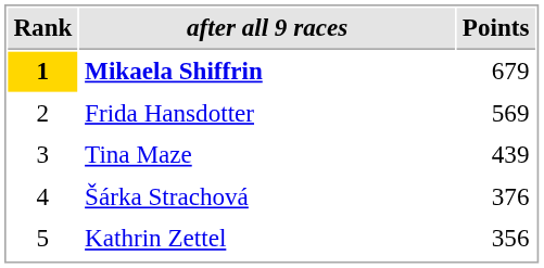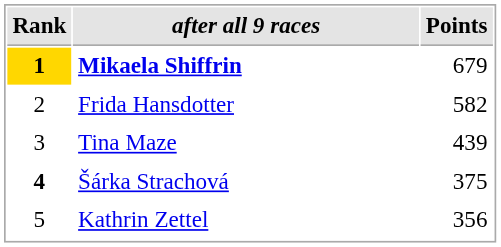Frida Hansdotter | Points: 569 -> 582
Šárka Strachová | Rank: normal -> bold
Šárka Strachová | Points: 376 -> 375
